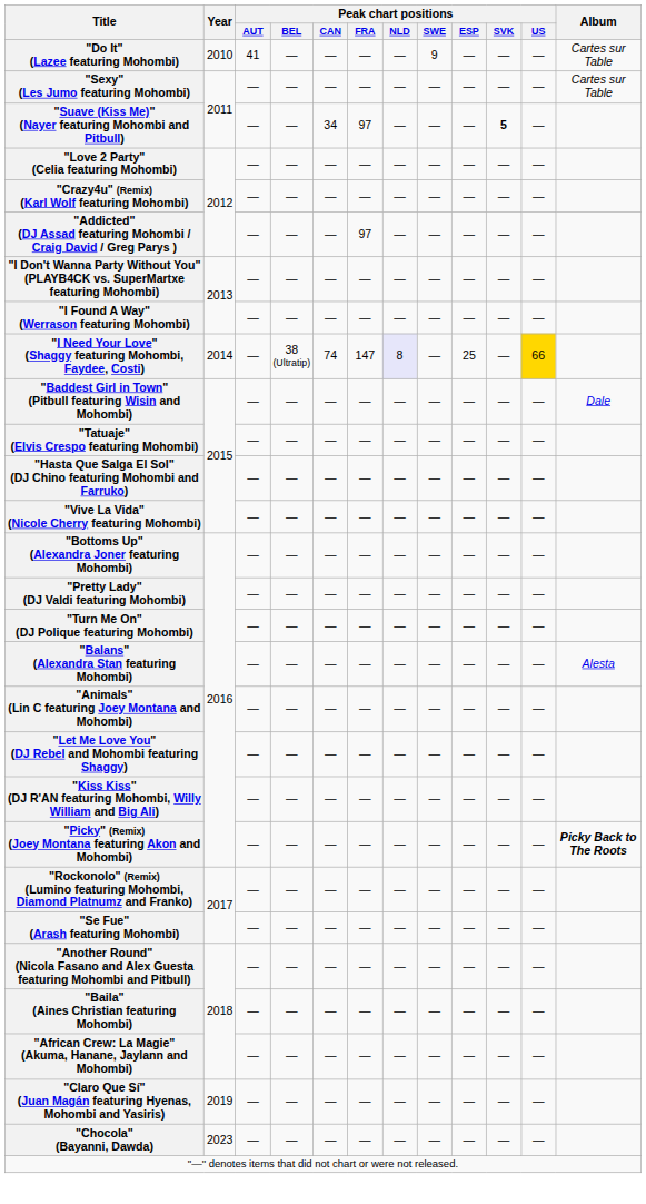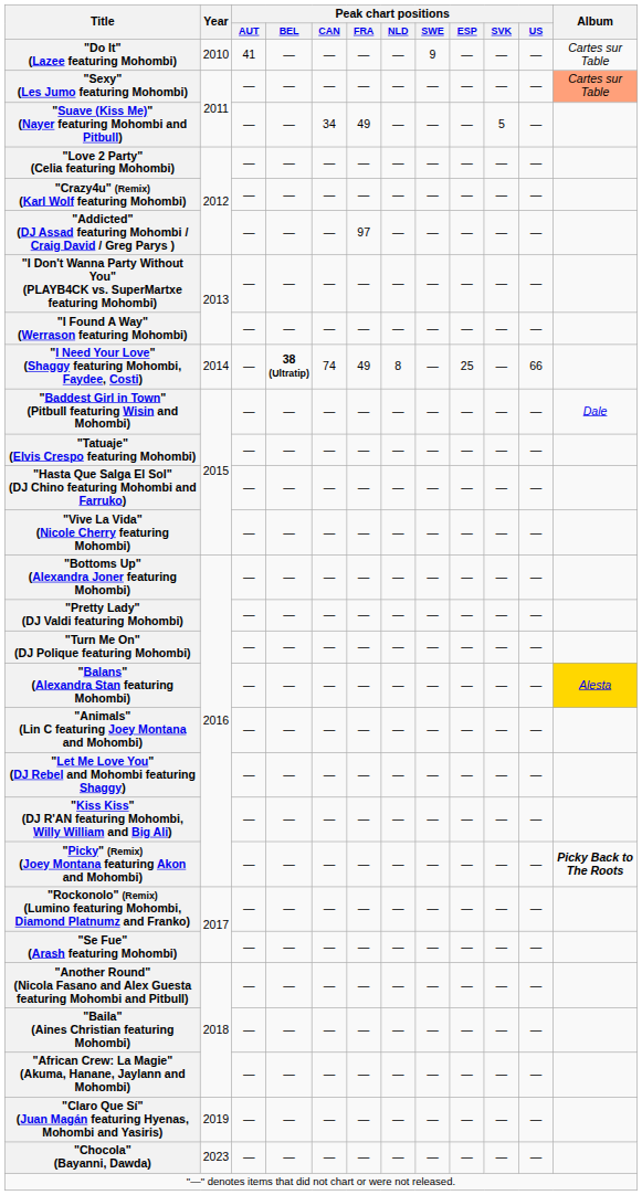"Sexy" (Les Jumo featuring Mohombi) | Album: no background -> lightsalmon background
"Suave (Kiss Me)" (Nayer featuring Mohombi and Pitbull) | Peak chart positions / FRA: 97 -> 49
"Suave (Kiss Me)" (Nayer featuring Mohombi and Pitbull) | Peak chart positions / SVK: bold -> normal
"I Need Your Love" (Shaggy featuring Mohombi, Faydee, Costi) | Peak chart positions / BEL: normal -> bold
"I Need Your Love" (Shaggy featuring Mohombi, Faydee, Costi) | Peak chart positions / FRA: 147 -> 49
"I Need Your Love" (Shaggy featuring Mohombi, Faydee, Costi) | Peak chart positions / NLD: lavender background -> no background
"I Need Your Love" (Shaggy featuring Mohombi, Faydee, Costi) | Peak chart positions / US: gold background -> no background
"Balans" (Alexandra Stan featuring Mohombi) | Album: no background -> gold background
